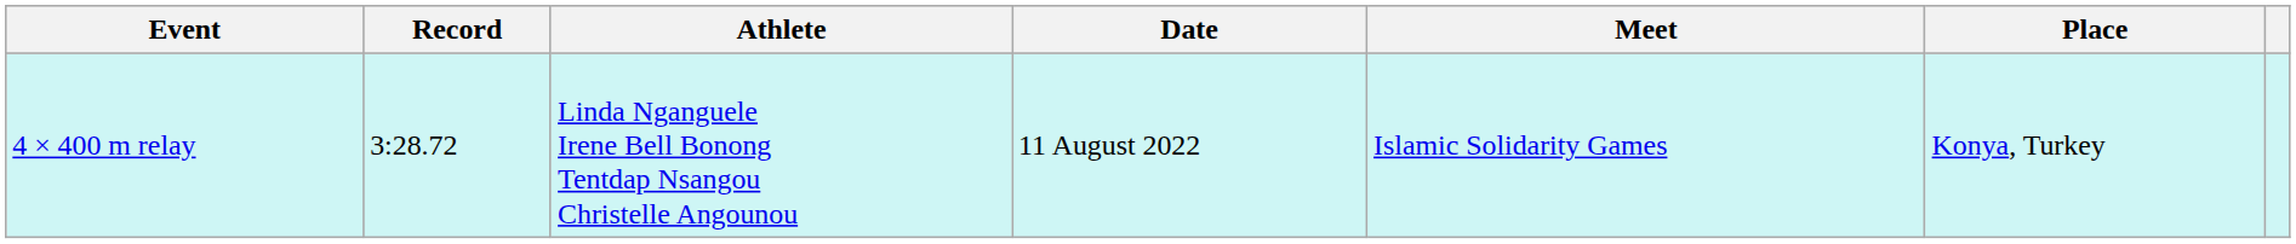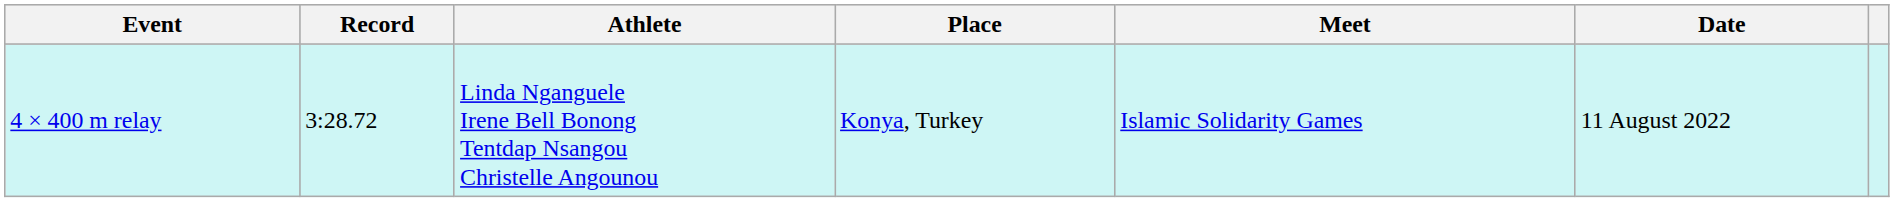columns swapped: Date <-> Place
